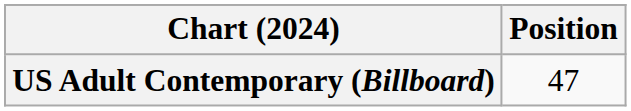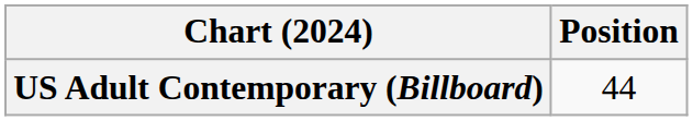US Adult Contemporary (Billboard) | Position: 47 -> 44
